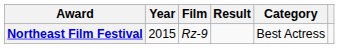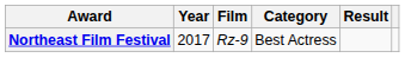columns swapped: Category <-> Result
Northeast Film Festival | Year: 2015 -> 2017
